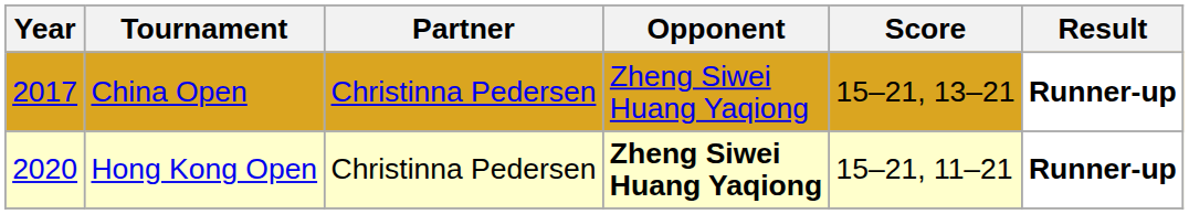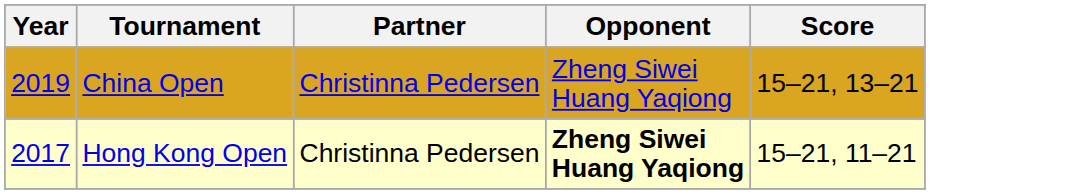- column: Result | Runner-up | Runner-up
China Open | Year: 2017 -> 2019
Hong Kong Open | Year: 2020 -> 2017
